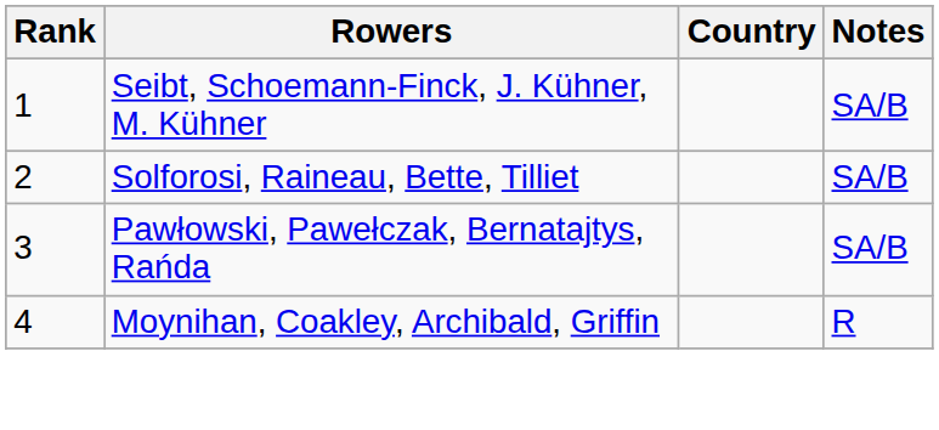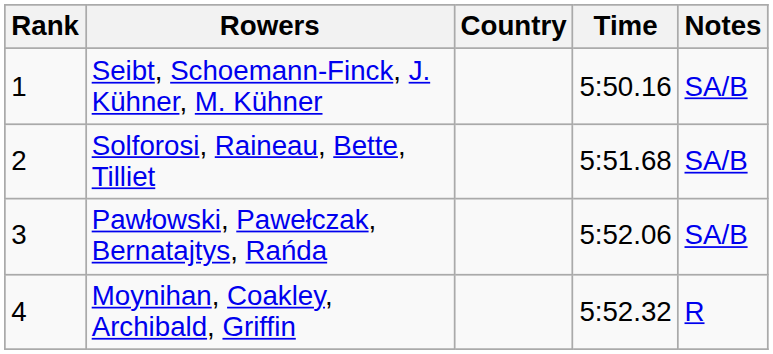+ column: Time | 5:50.16 | 5:51.68 | 5:52.06 | 5:52.32
